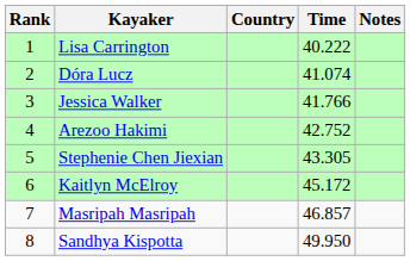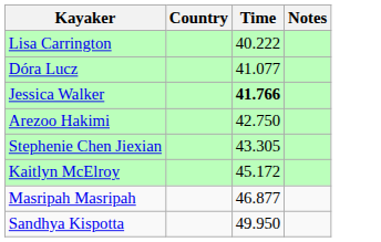- column: Rank | 1 | 2 | 3 | 4 | 5 | 6 | 7 | 8
Dóra Lucz | Time: 41.074 -> 41.077
Jessica Walker | Time: normal -> bold
Arezoo Hakimi | Time: 42.752 -> 42.750
Masripah Masripah | Time: 46.857 -> 46.877
